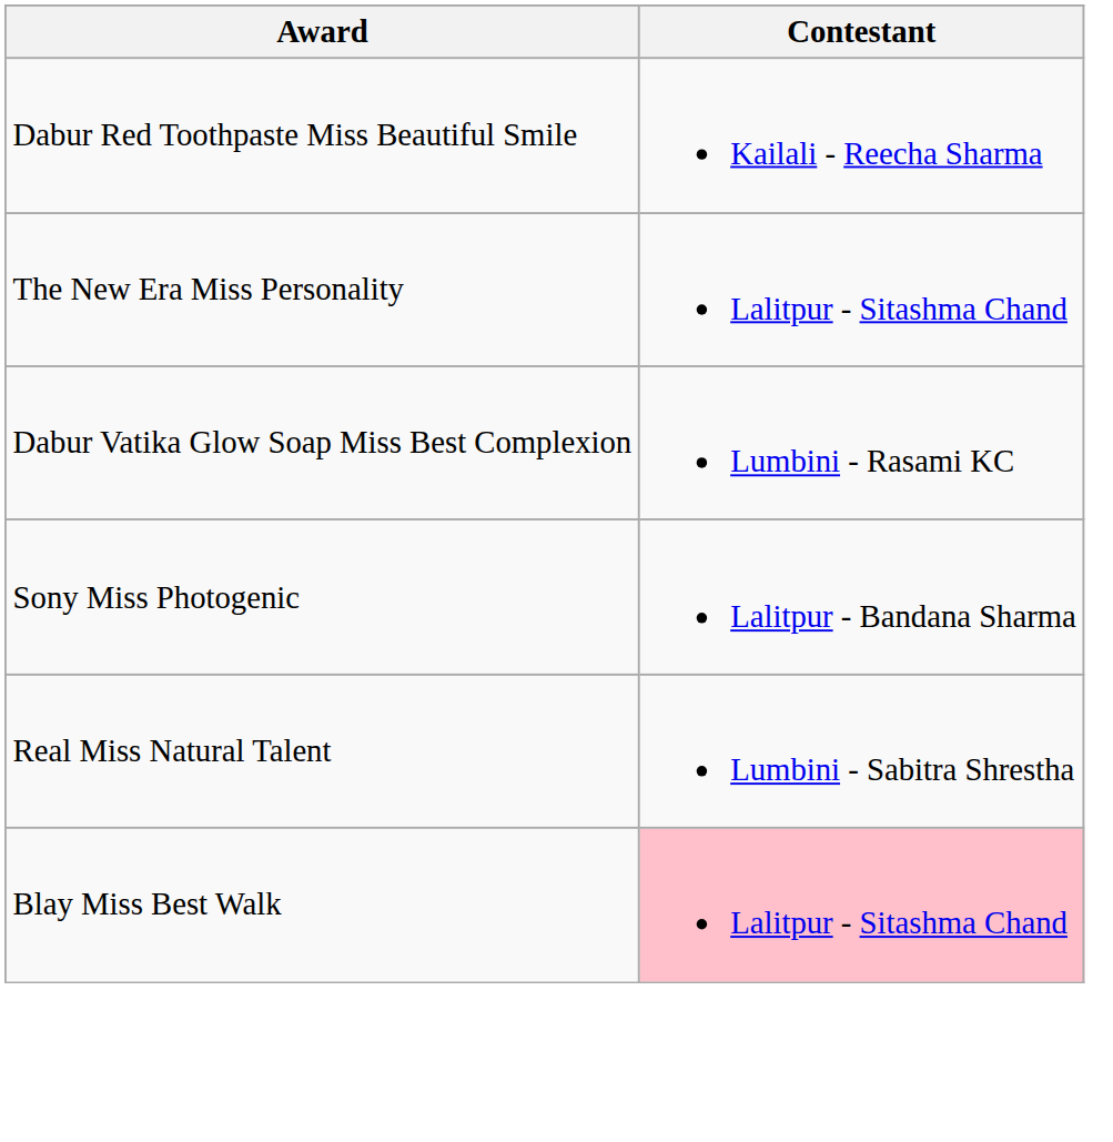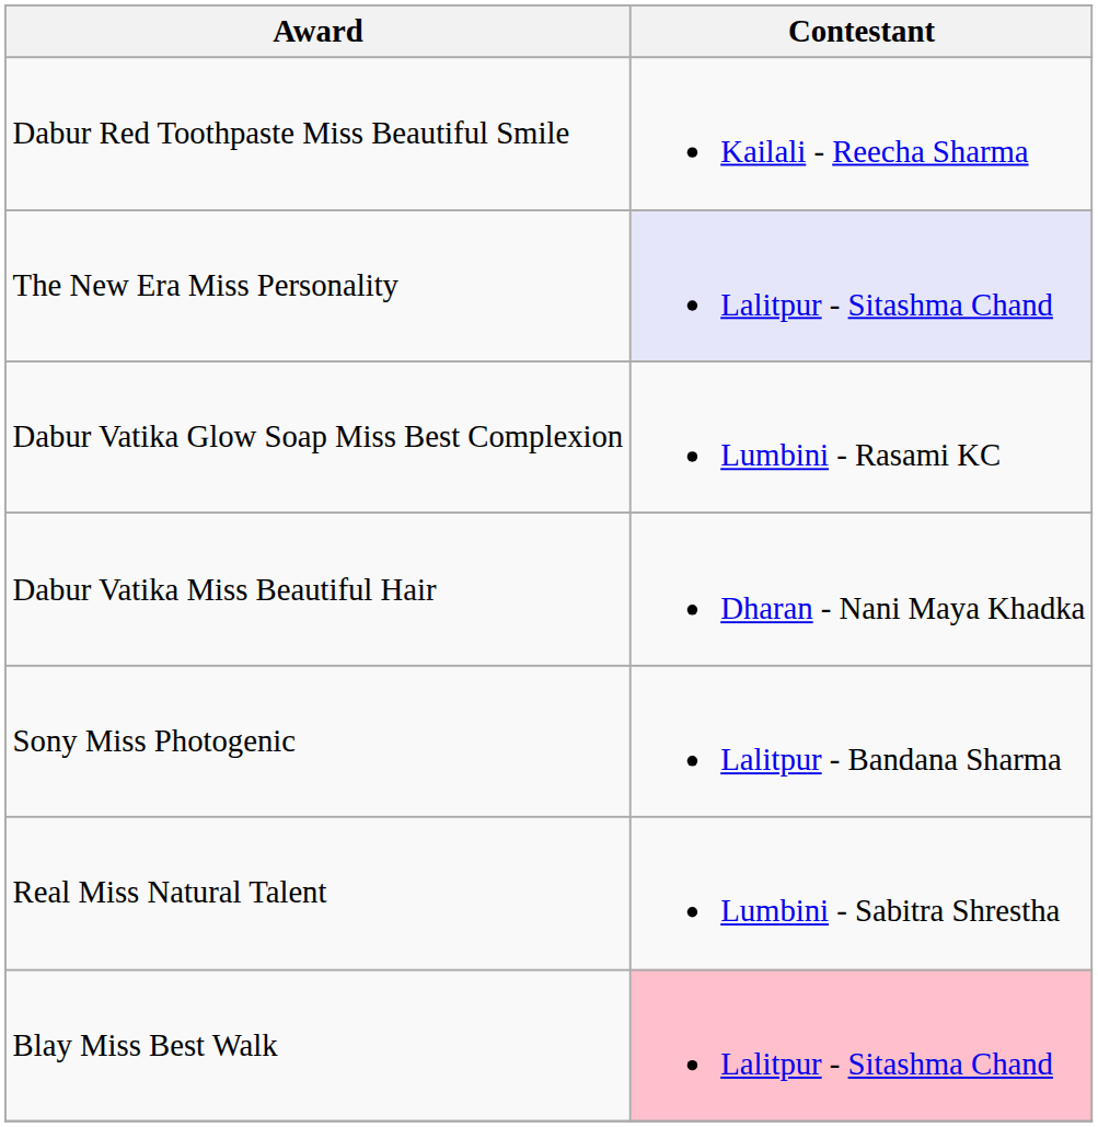The New Era Miss Personality | Contestant: no background -> lavender background
+ row: Dabur Vatika Miss Beautiful Hair | Dharan - Nani Maya Khadka
